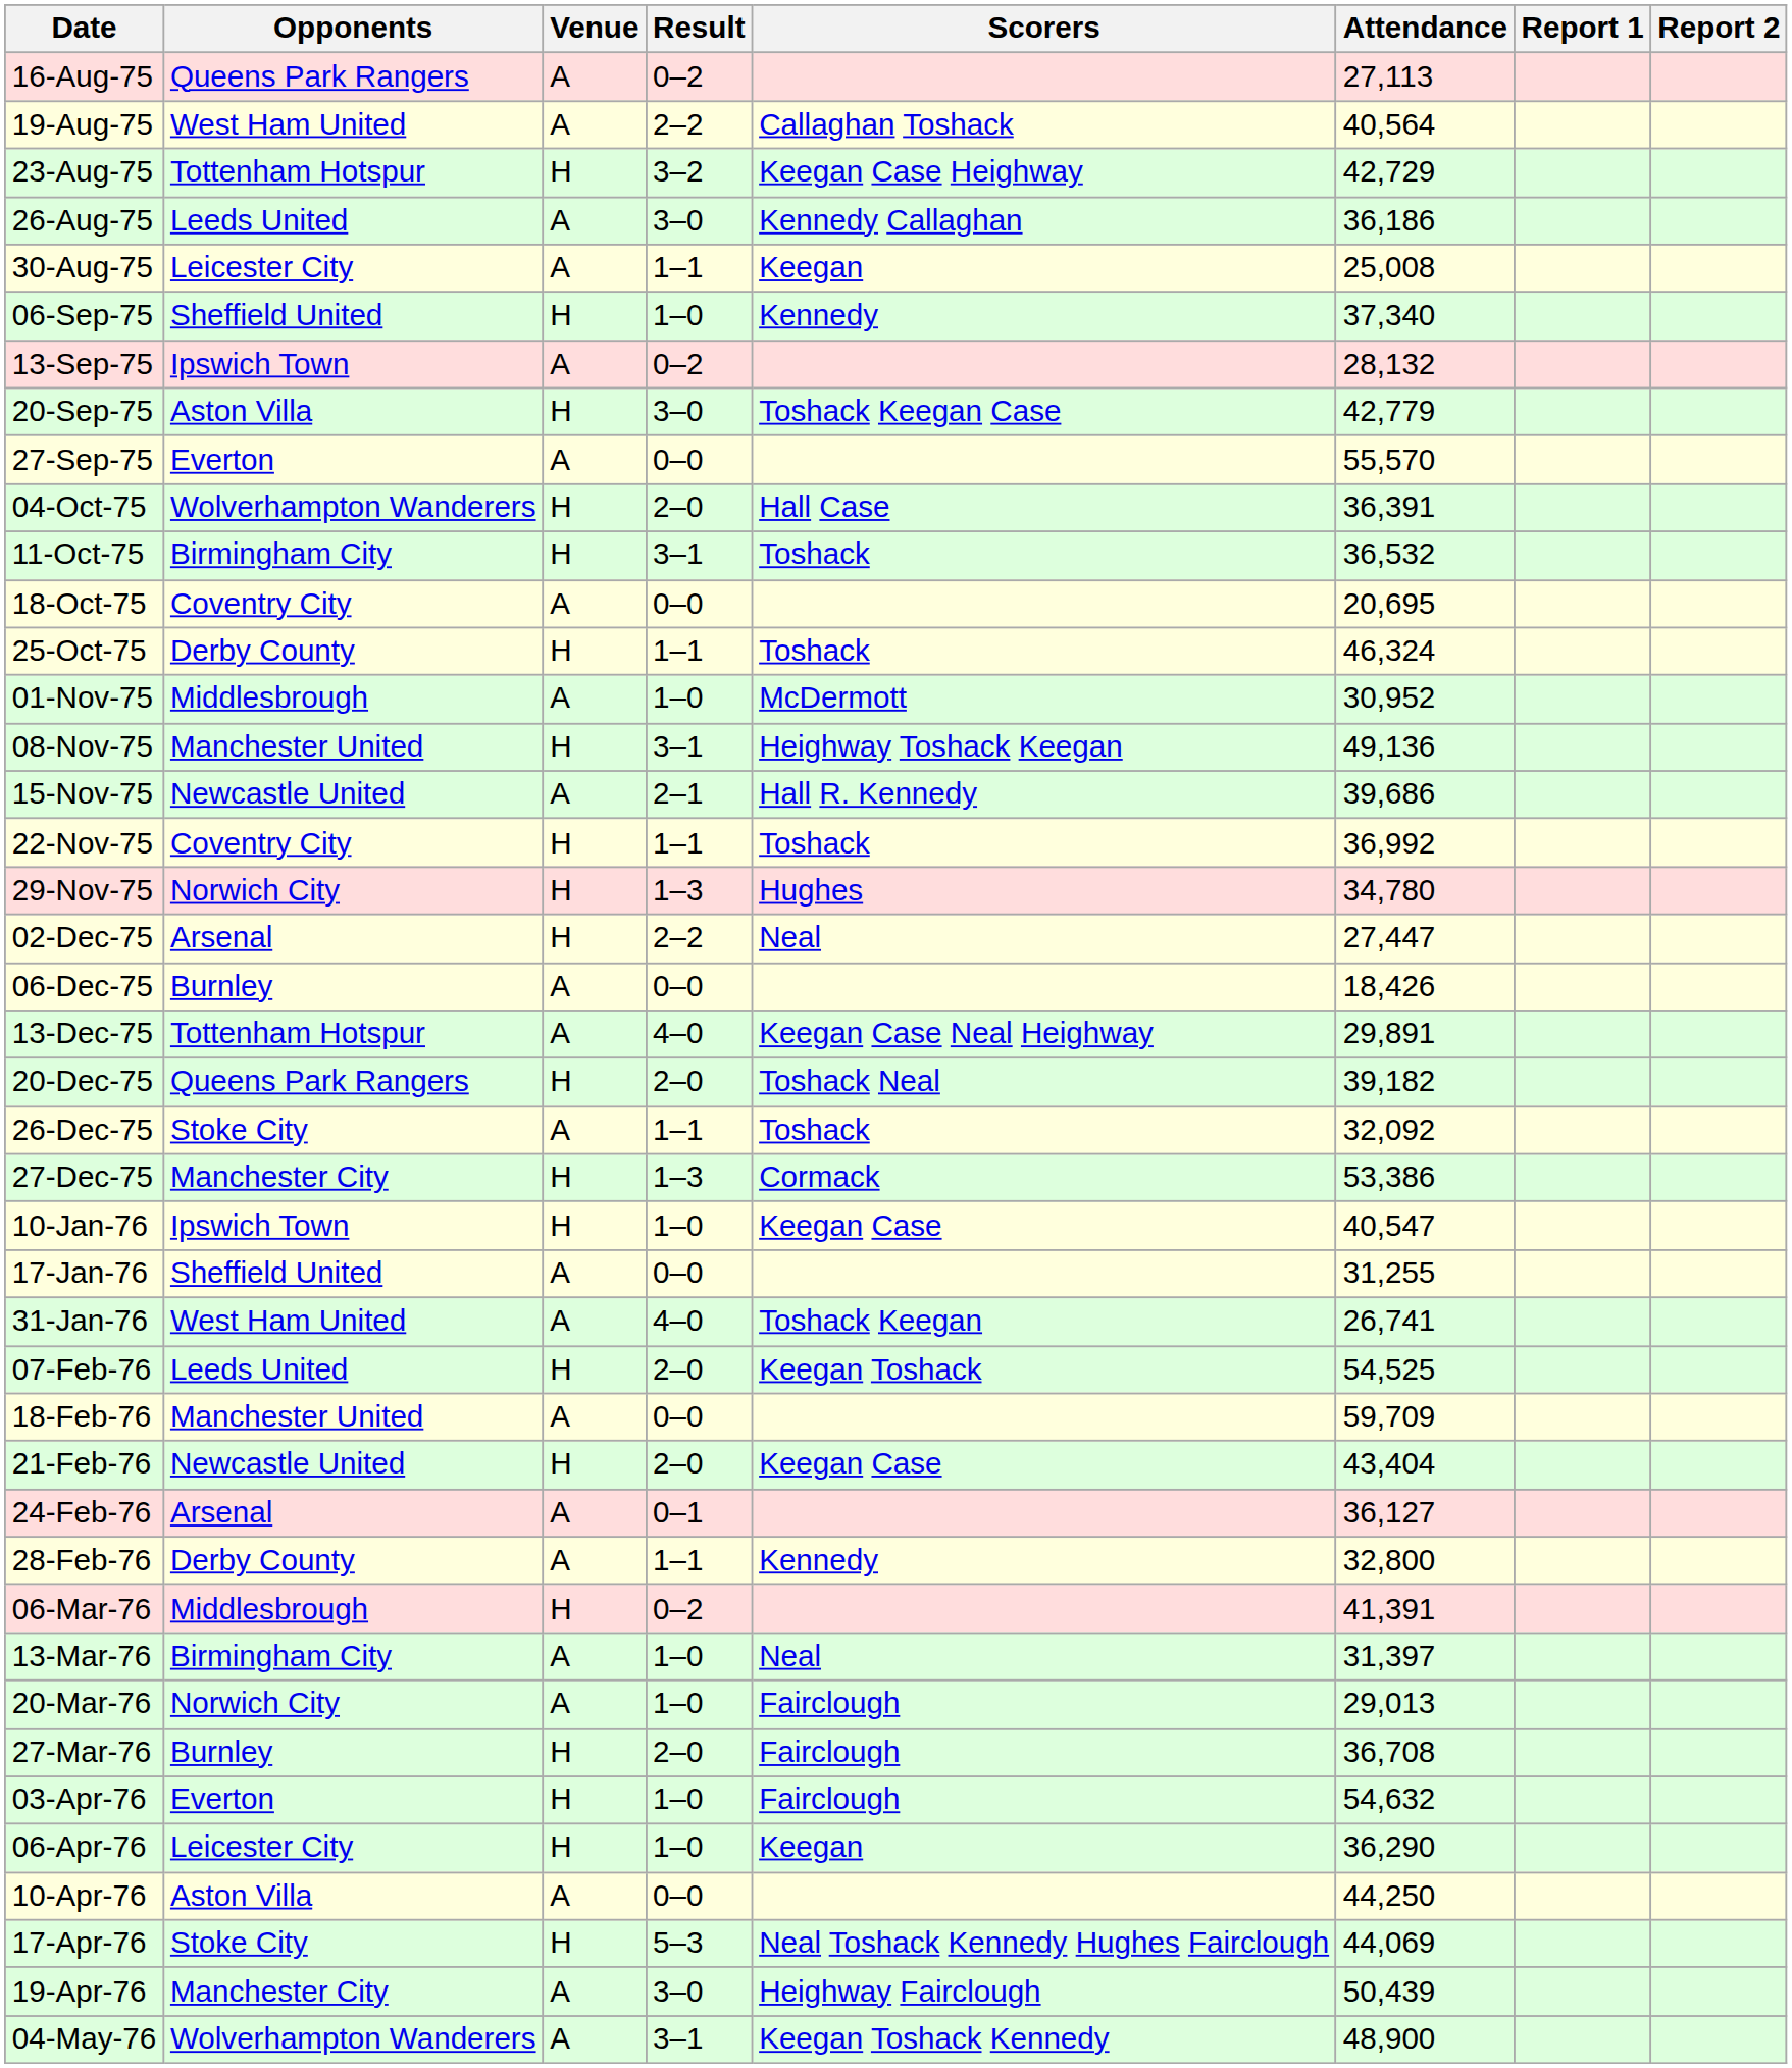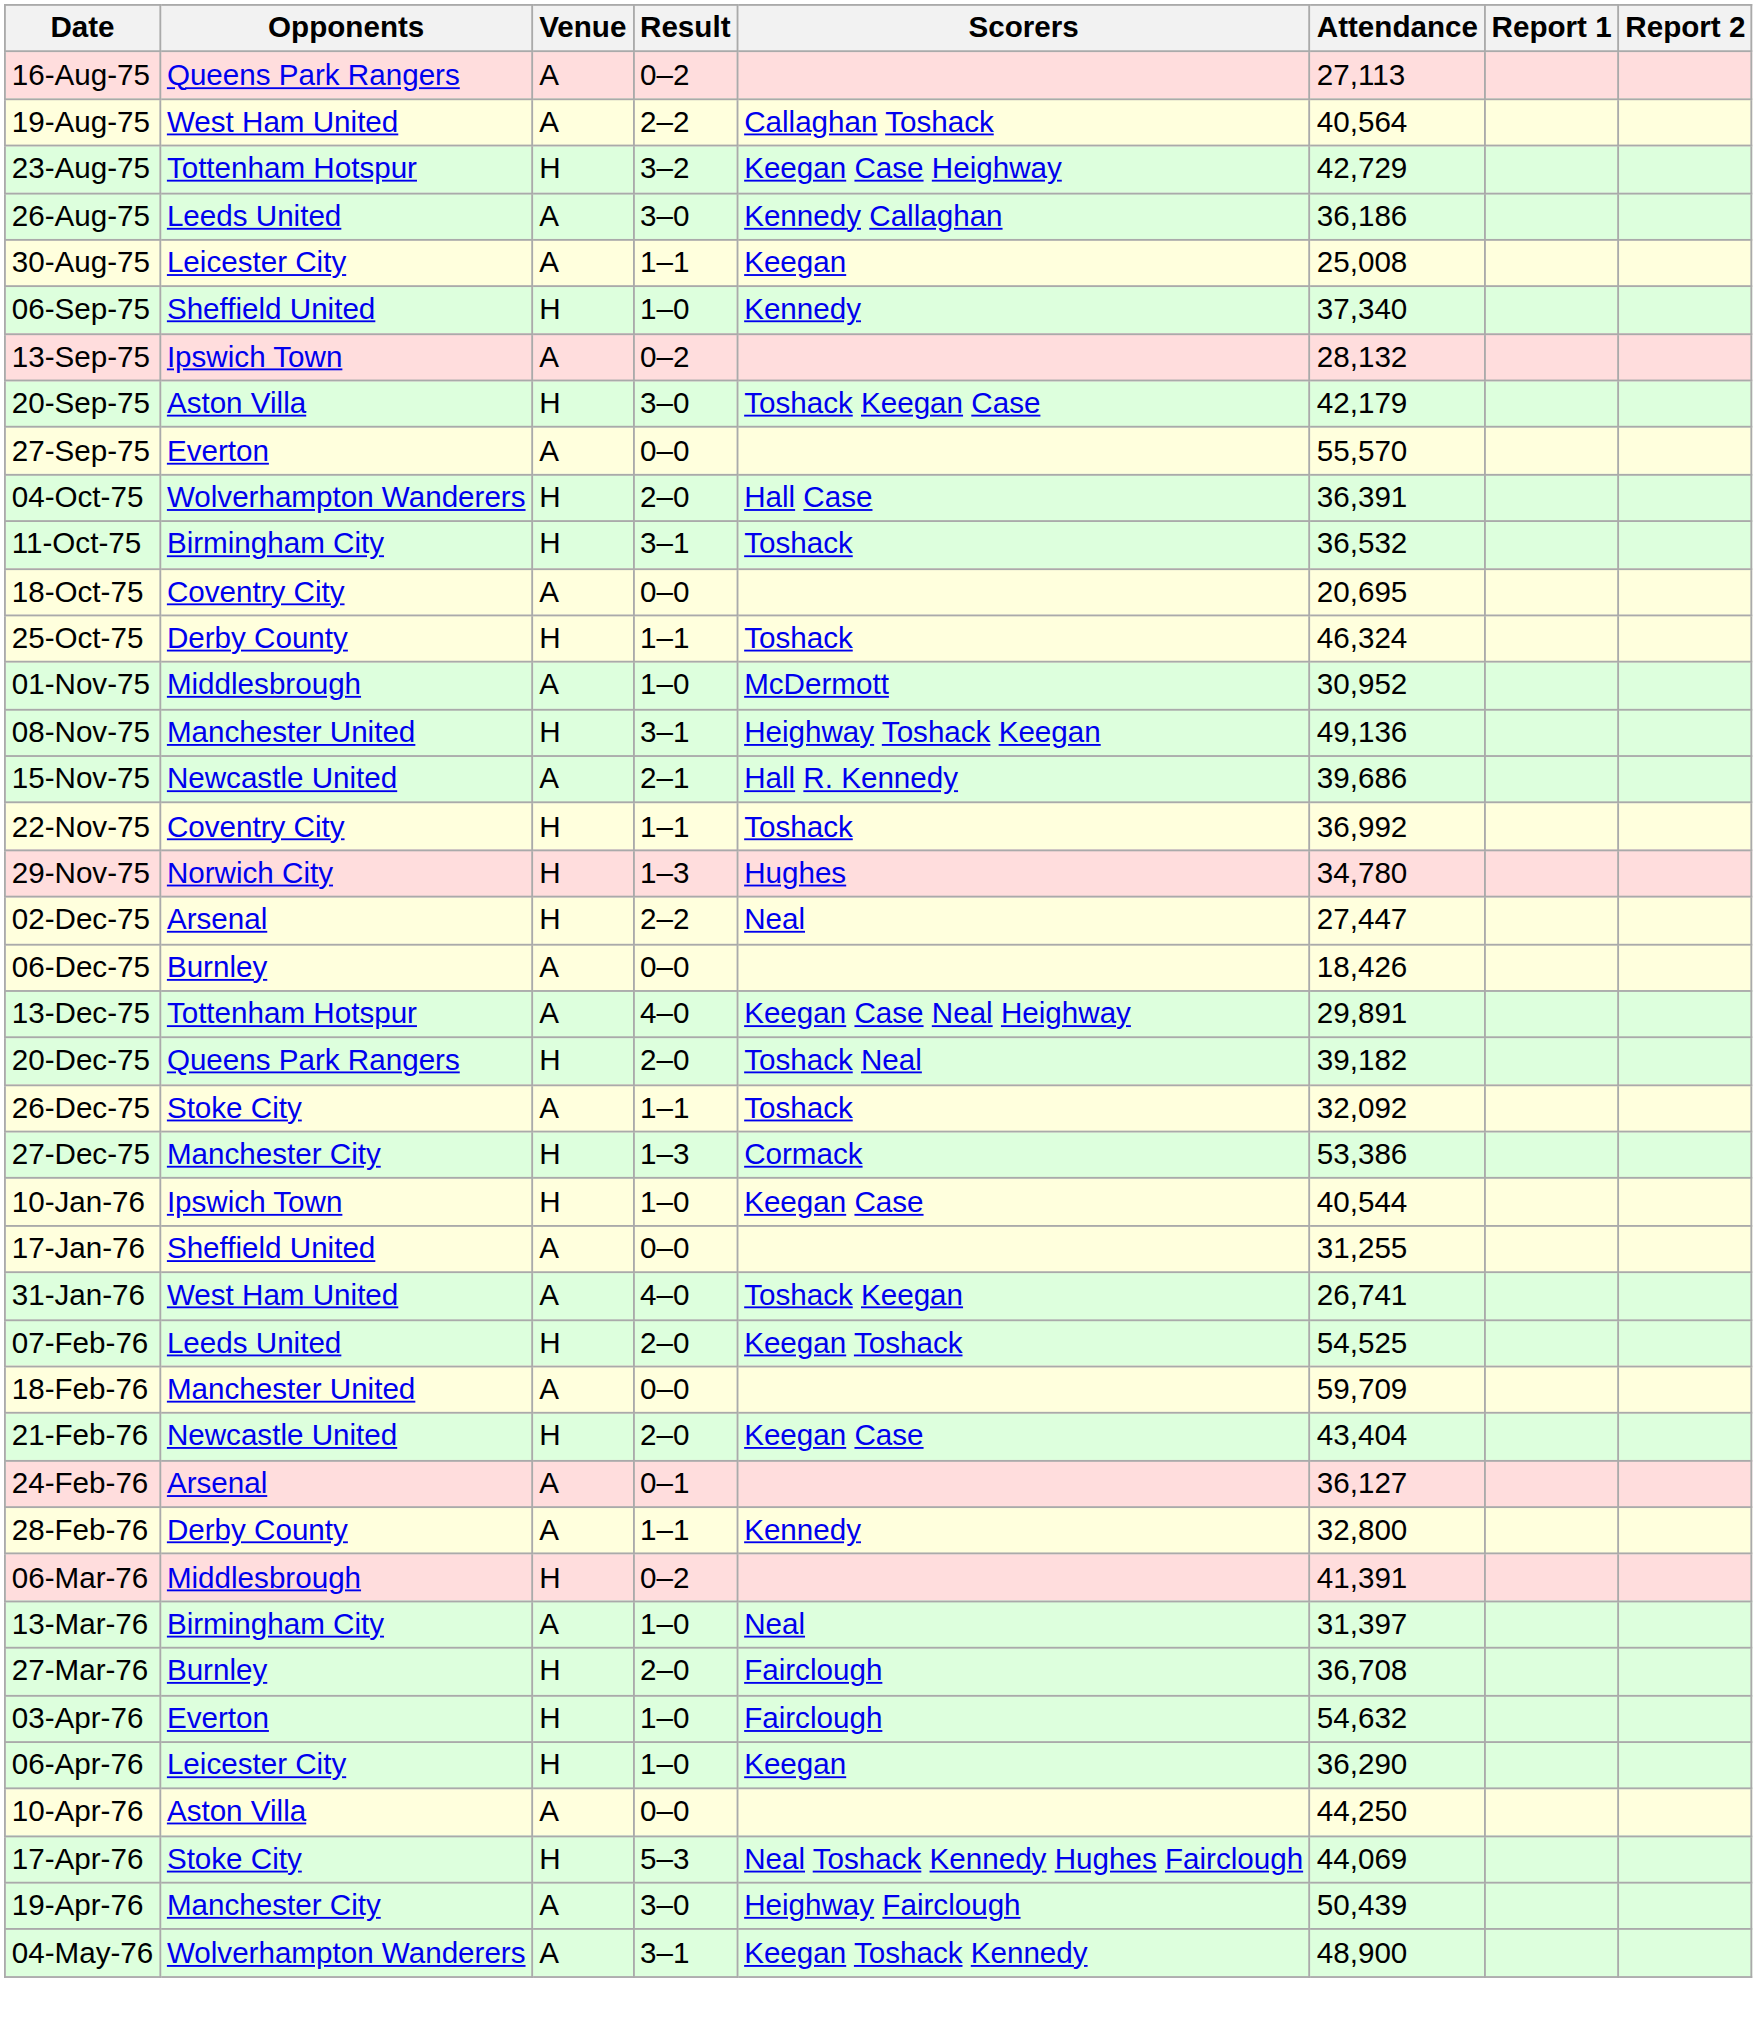20-Sep-75 | Attendance: 42,779 -> 42,179
10-Jan-76 | Attendance: 40,547 -> 40,544
- row: 20-Mar-76 | Norwich City | A | 1–0 | Fairclough | 29,013
